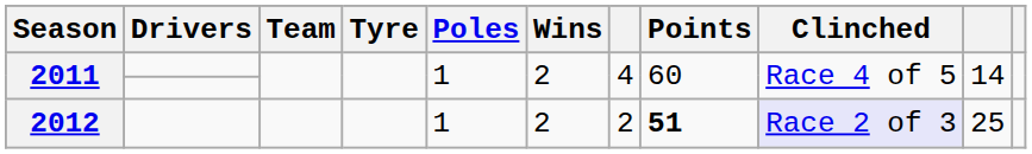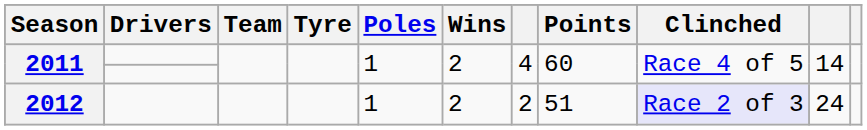2012 | Points: bold -> normal
2012 | column 10: 25 -> 24
